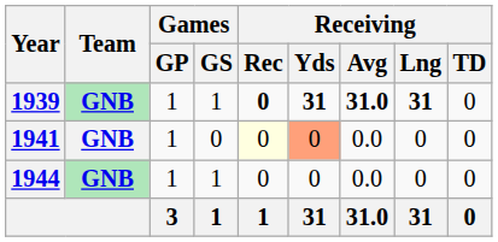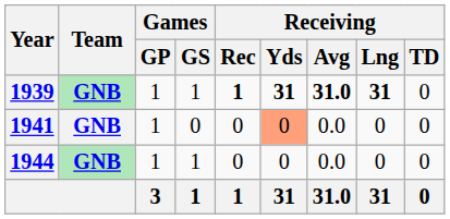1939 | Receiving / Rec: 0 -> 1
1941 | Receiving / Rec: lightyellow background -> no background
